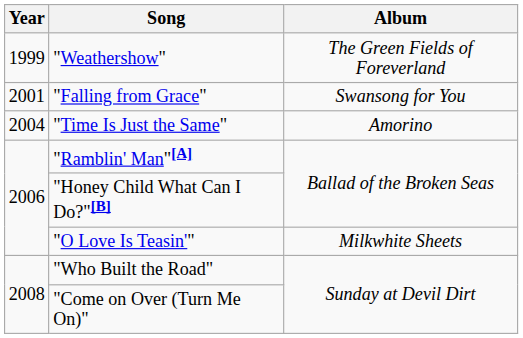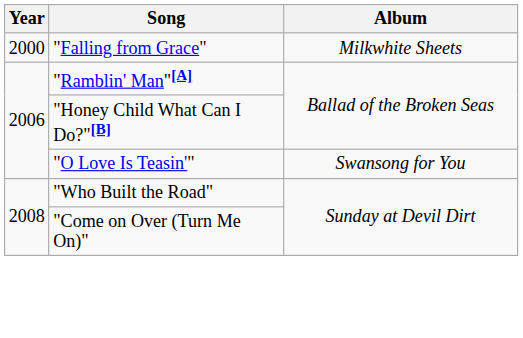- row: 1999 | "Weathershow" | The Green Fields of Foreverland
"Falling from Grace" | Year: 2001 -> 2000
"Falling from Grace" | Album: Swansong for You -> Milkwhite Sheets
- row: 2004 | "Time Is Just the Same" | Amorino
"O Love Is Teasin'" | Album: Milkwhite Sheets -> Swansong for You
